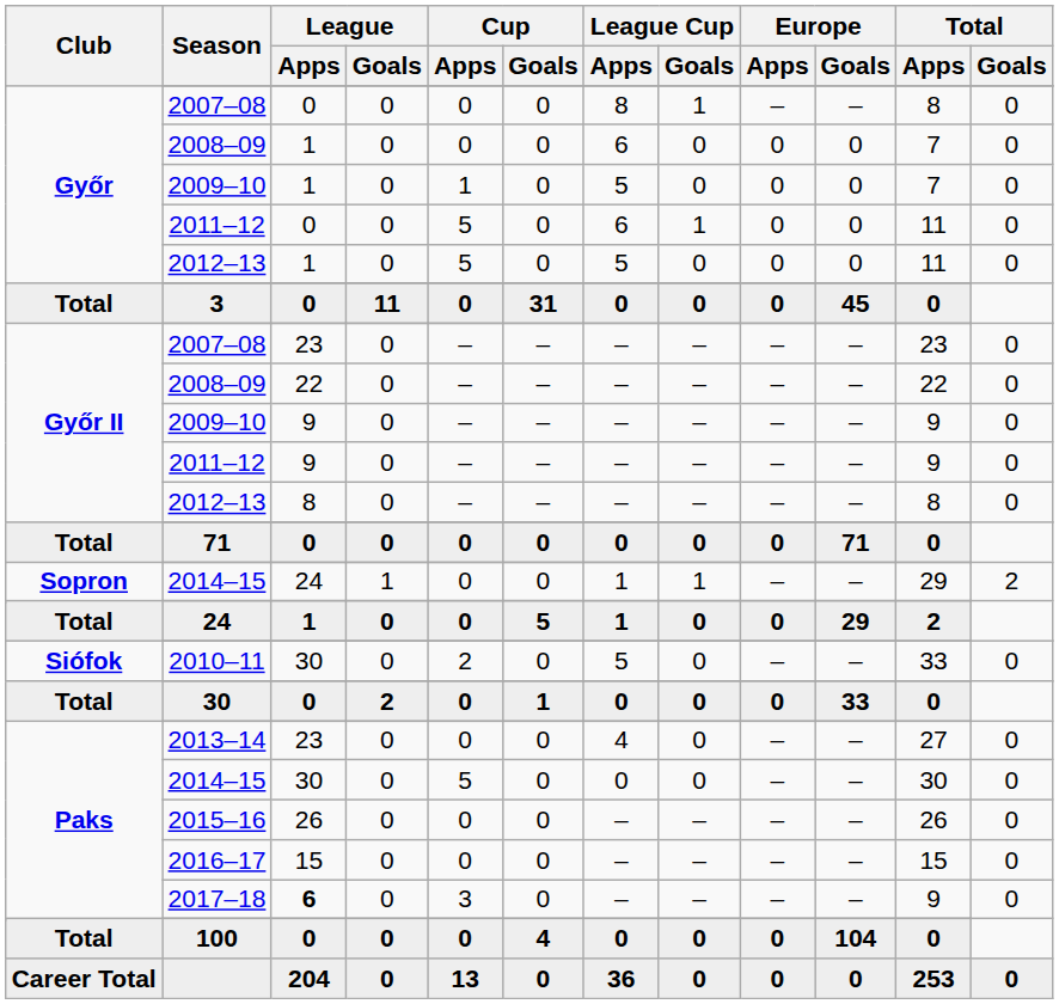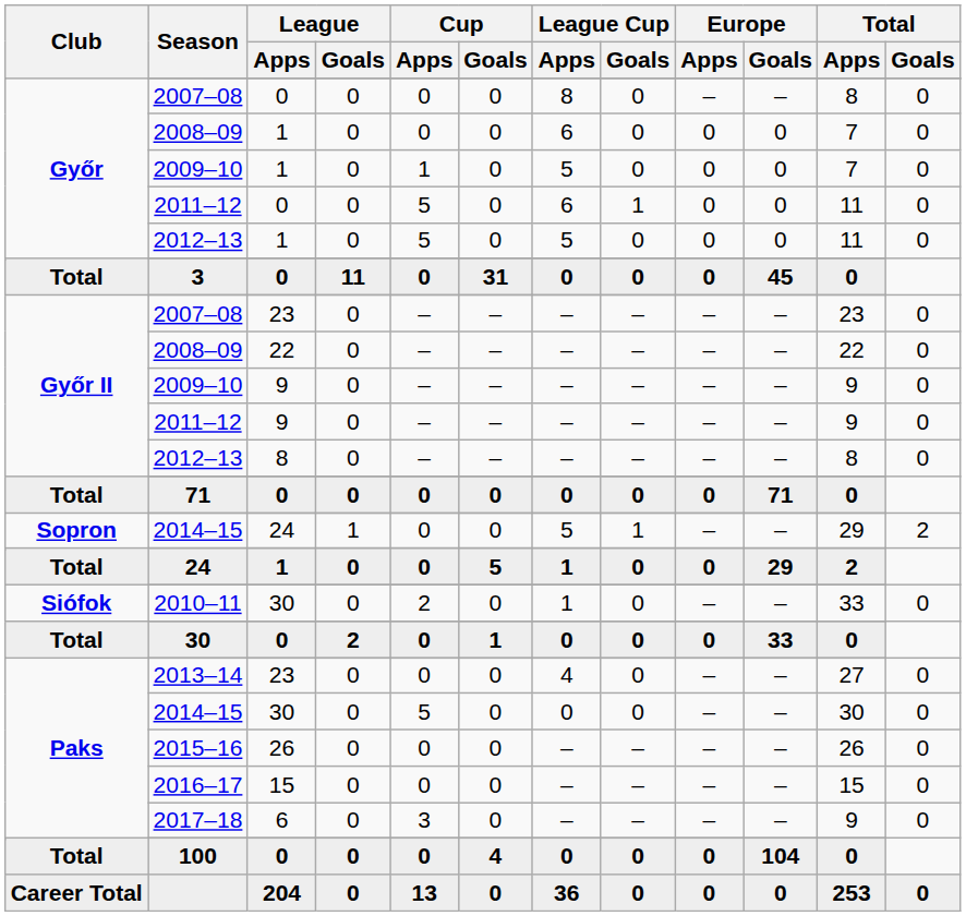Győr / 2007–08 | League Cup / Goals: 1 -> 0
Sopron / 2014–15 | League Cup / Apps: 1 -> 5
2010–11 | League Cup / Apps: 5 -> 1
2017–18 | League / Apps: bold -> normal
